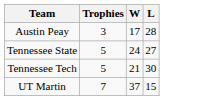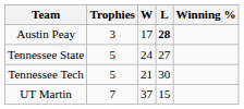+ column: Winning %
Austin Peay | L: normal -> bold
